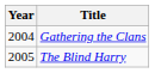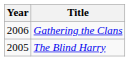Gathering the Clans | Year: 2004 -> 2006
